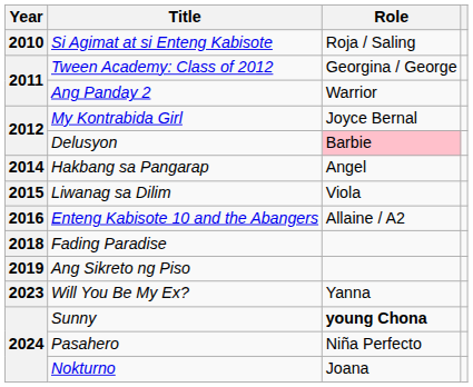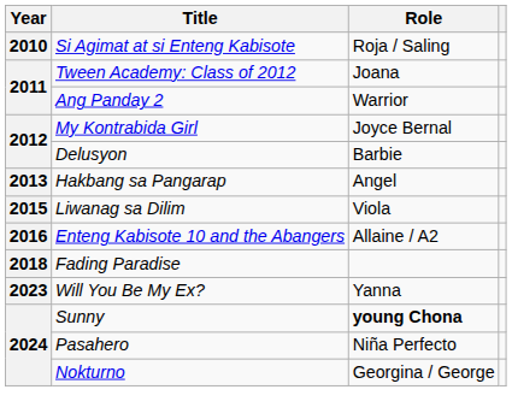Tween Academy: Class of 2012 | Role: Georgina / George -> Joana
Delusyon | Role: pink background -> no background
Hakbang sa Pangarap | Year: 2014 -> 2013
- row: 2019 | Ang Sikreto ng Piso
Nokturno | Role: Joana -> Georgina / George
